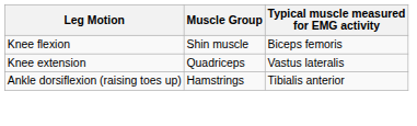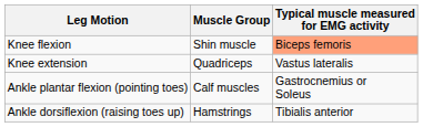Knee flexion | Typical muscle measured for EMG activity: no background -> lightsalmon background
+ row: Ankle plantar flexion (pointing toes) | Calf muscles | Gastrocnemius or Soleus
